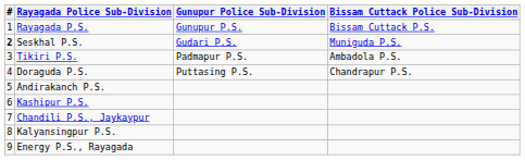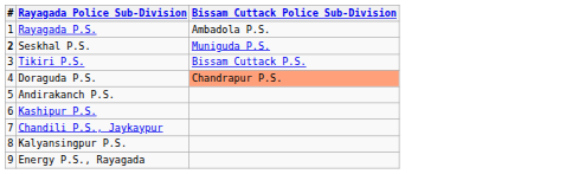- column: Gunupur Police Sub-Division | Gunupur P.S. | Gudari P.S. | Padmapur P.S. | Puttasing P.S.
Rayagada P.S. | Bissam Cuttack Police Sub-Division: Bissam Cuttack P.S. -> Ambadola P.S.
Tikiri P.S. | Bissam Cuttack Police Sub-Division: Ambadola P.S. -> Bissam Cuttack P.S.
Doraguda P.S. | Bissam Cuttack Police Sub-Division: no background -> lightsalmon background
